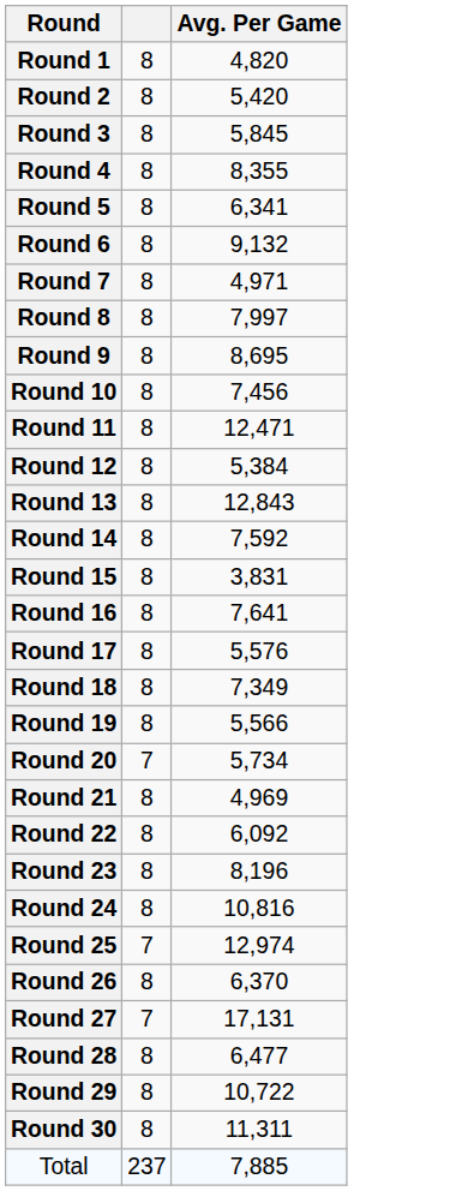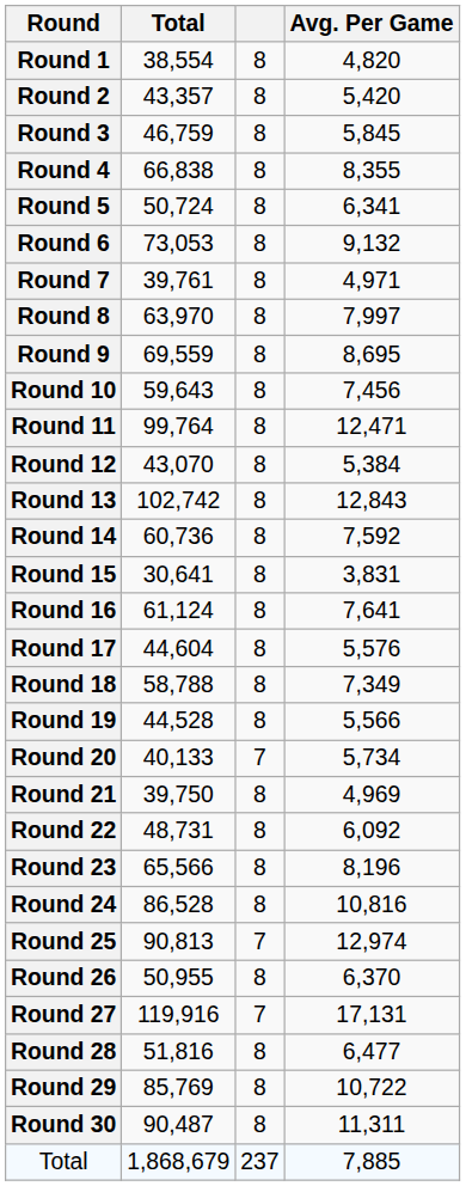+ column: Total | 38,554 | 43,357 | 46,759 | 66,838 | 50,724 | 73,053 | 39,761 | 63,970 | 69,559 | 59,643 | 99,764 | 43,070 | 102,742 | 60,736 | 30,641 | 61,124 | 44,604 | 58,788 | 44,528 | 40,133 | 39,750 | 48,731 | 65,566 | 86,528 | 90,813 | 50,955 | 119,916 | 51,816 | 85,769 | 90,487 | 1,868,679
